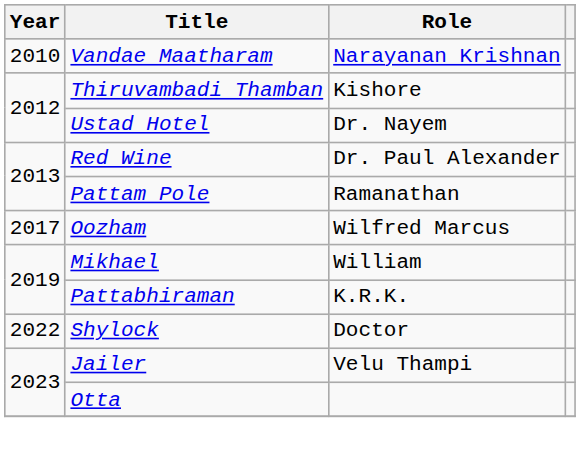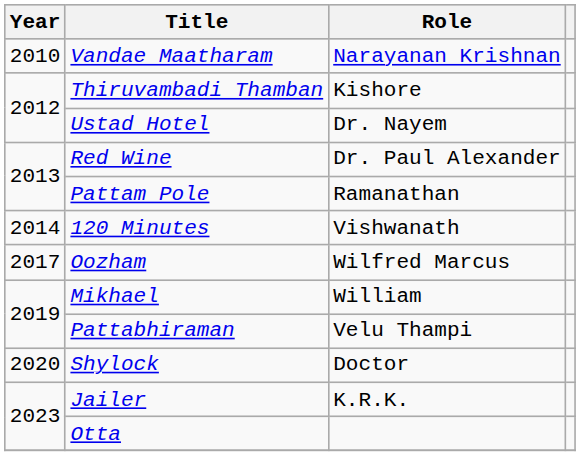+ row: 2014 | 120 Minutes | Vishwanath
Pattabhiraman | Role: K.R.K. -> Velu Thampi
Shylock | Year: 2022 -> 2020
Jailer | Role: Velu Thampi -> K.R.K.
